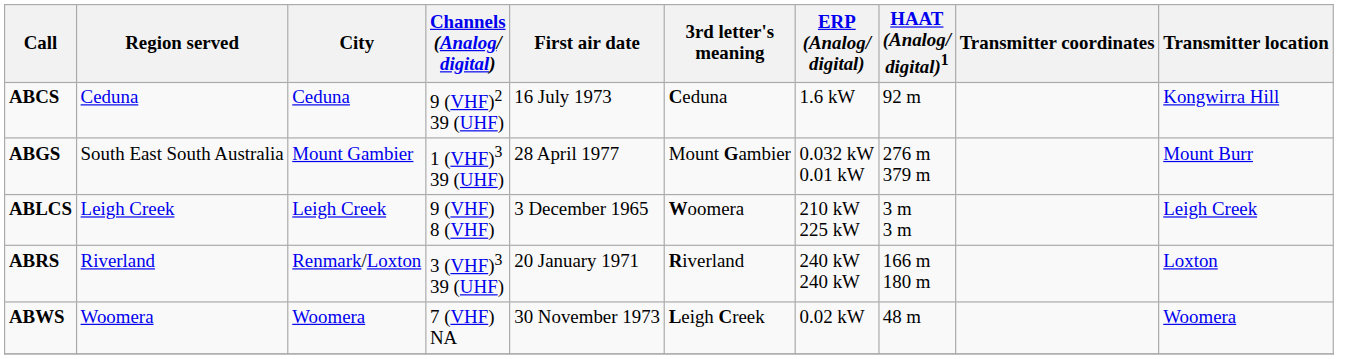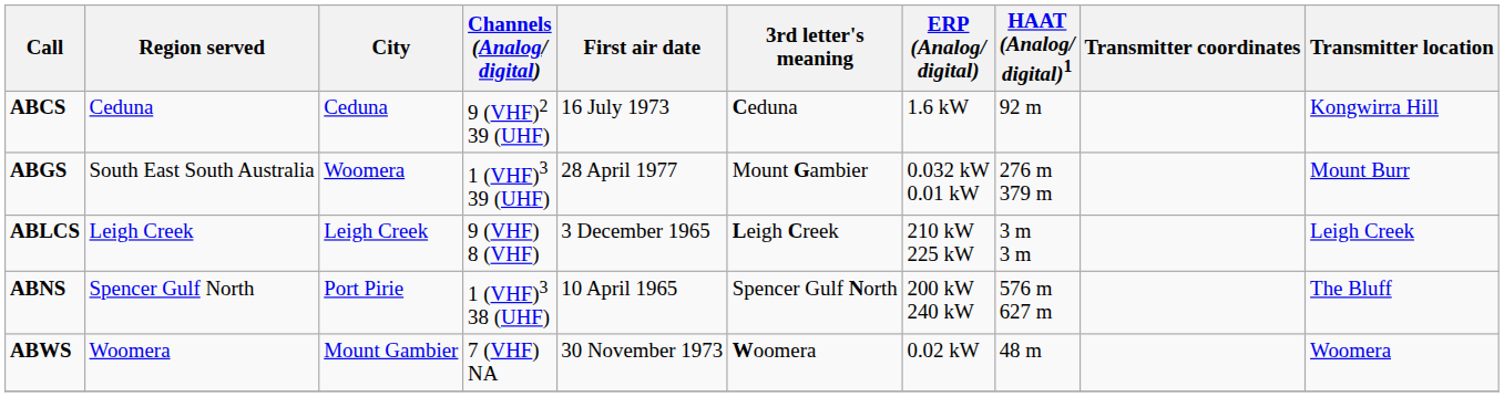ABGS | City: Mount Gambier -> Woomera
ABLCS | 3rd letter's meaning: Woomera -> Leigh Creek
+ row: ABNS | Spencer Gulf North | Port Pirie | 1 (VHF)3 38 (UHF) | 10 April 1965 | Spencer Gulf North | 200 kW 240 kW | 576 m 627 m | The Bluff
- row: ABRS | Riverland | Renmark/Loxton | 3 (VHF)3 39 (UHF) | 20 January 1971 | Riverland | 240 kW 240 kW | 166 m 180 m | Loxton
ABWS | City: Woomera -> Mount Gambier
ABWS | 3rd letter's meaning: Leigh Creek -> Woomera
